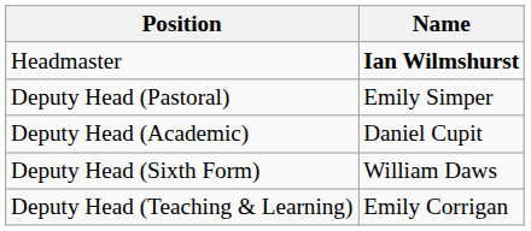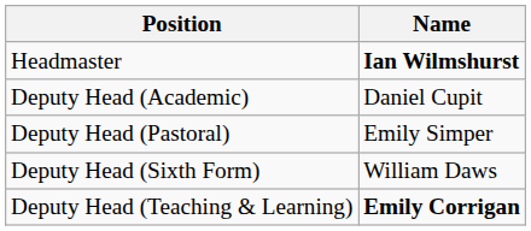rows swapped: Deputy Head (Pastoral) <-> Deputy Head (Academic)
Deputy Head (Teaching & Learning) | Name: normal -> bold
